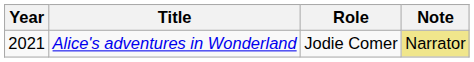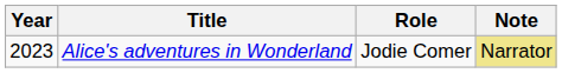Alice's adventures in Wonderland | Year: 2021 -> 2023
